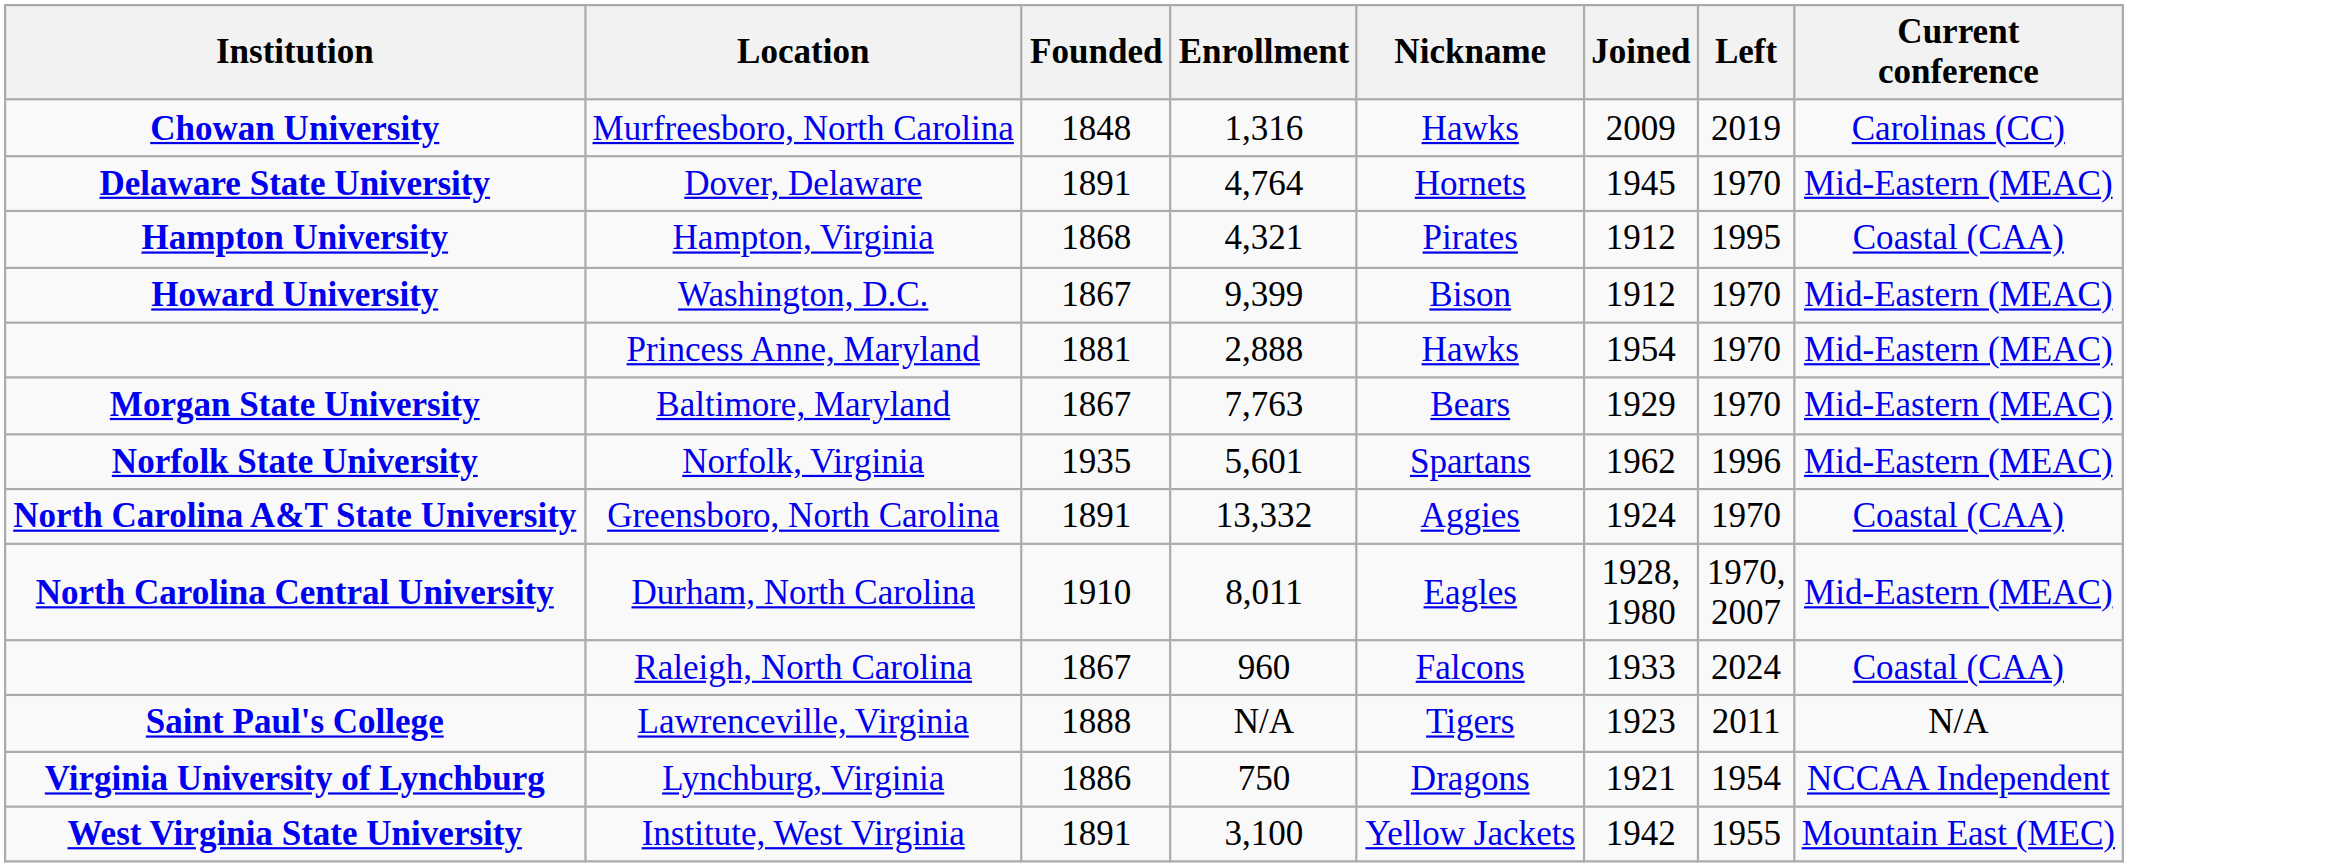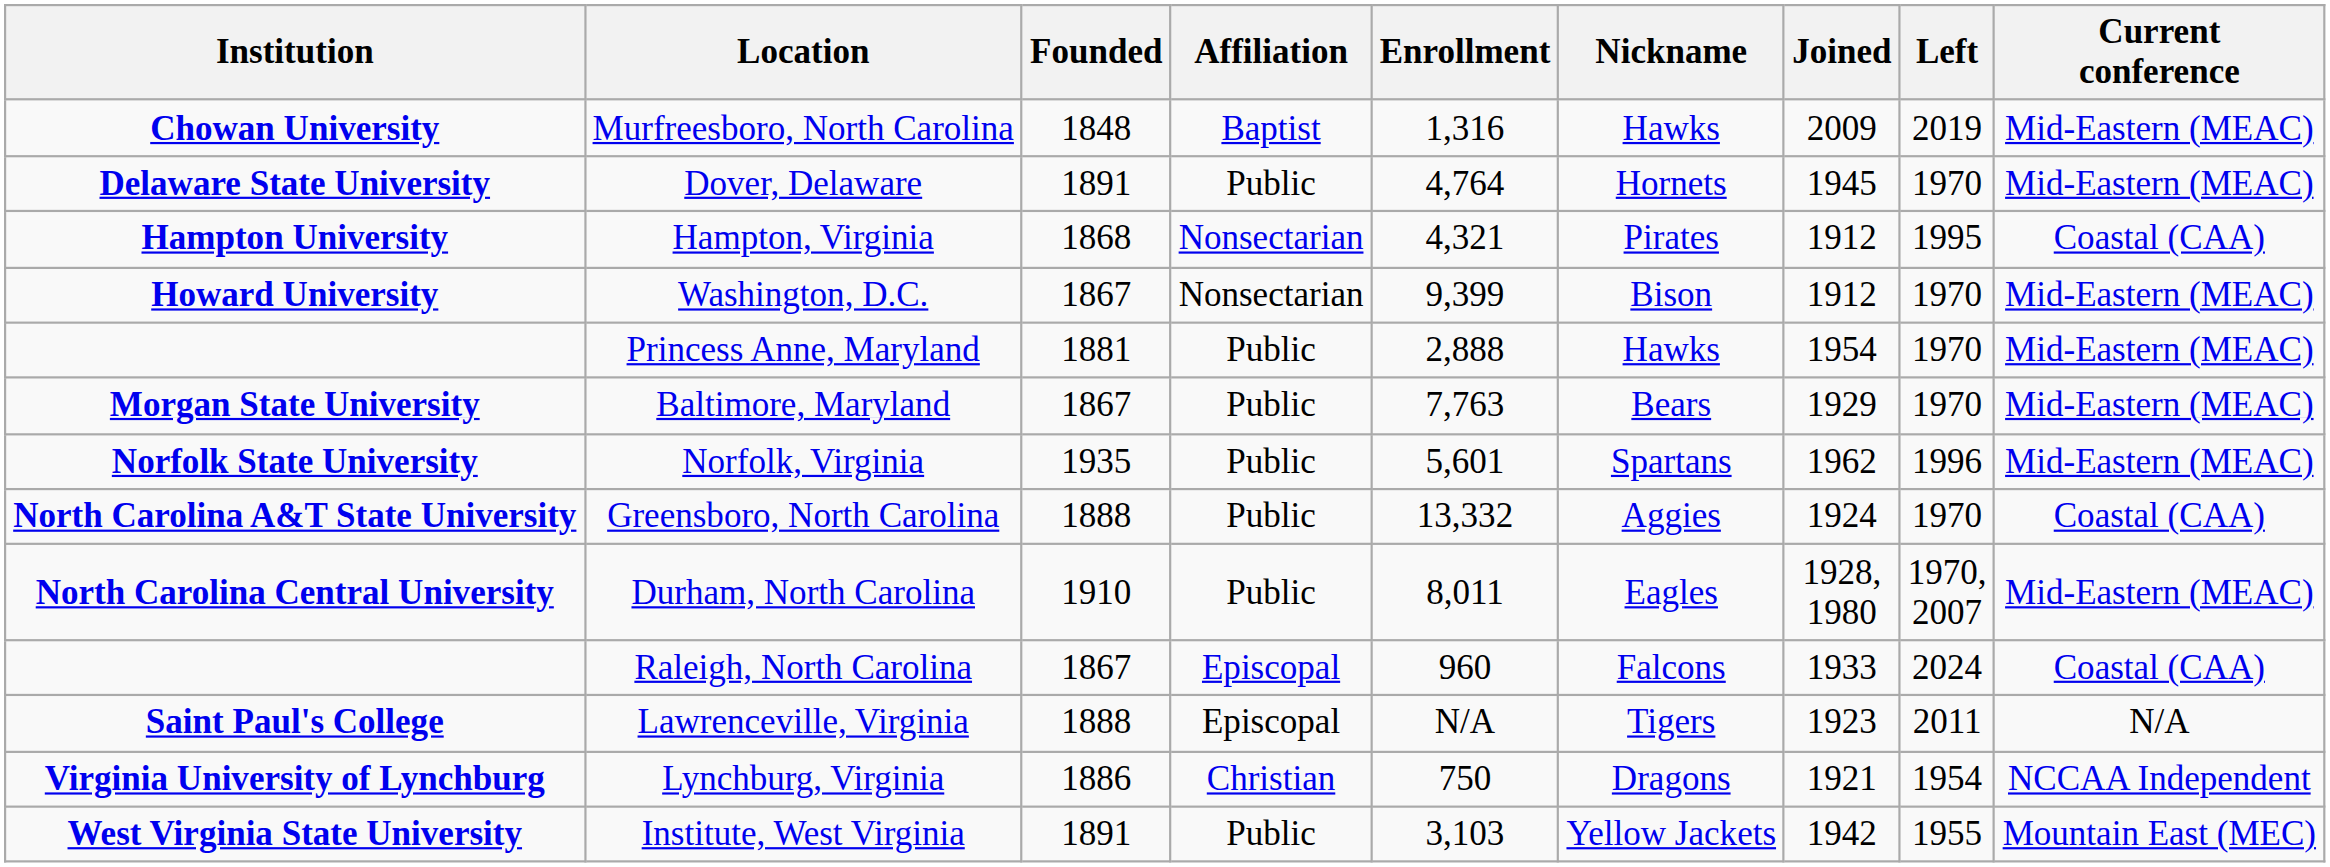+ column: Affiliation | Baptist | Public | Nonsectarian | Nonsectarian | Public | Public | Public | Public | Public | Episcopal | Episcopal | Christian | Public
Murfreesboro, North Carolina | Current conference: Carolinas (CC) -> Mid-Eastern (MEAC)
Greensboro, North Carolina | Founded: 1891 -> 1888
Institute, West Virginia | Enrollment: 3,100 -> 3,103
